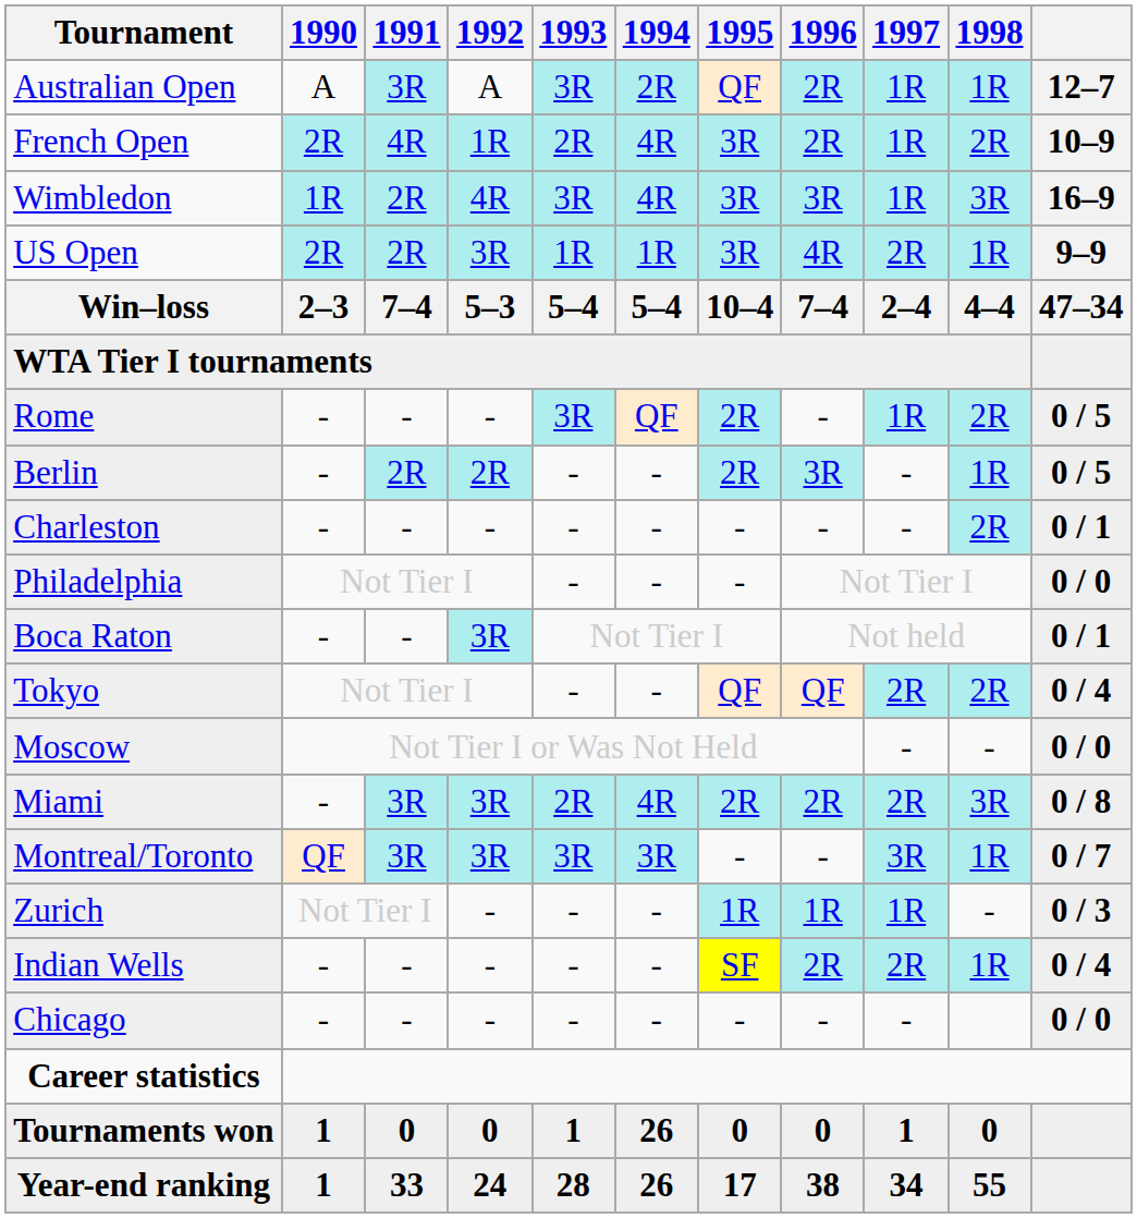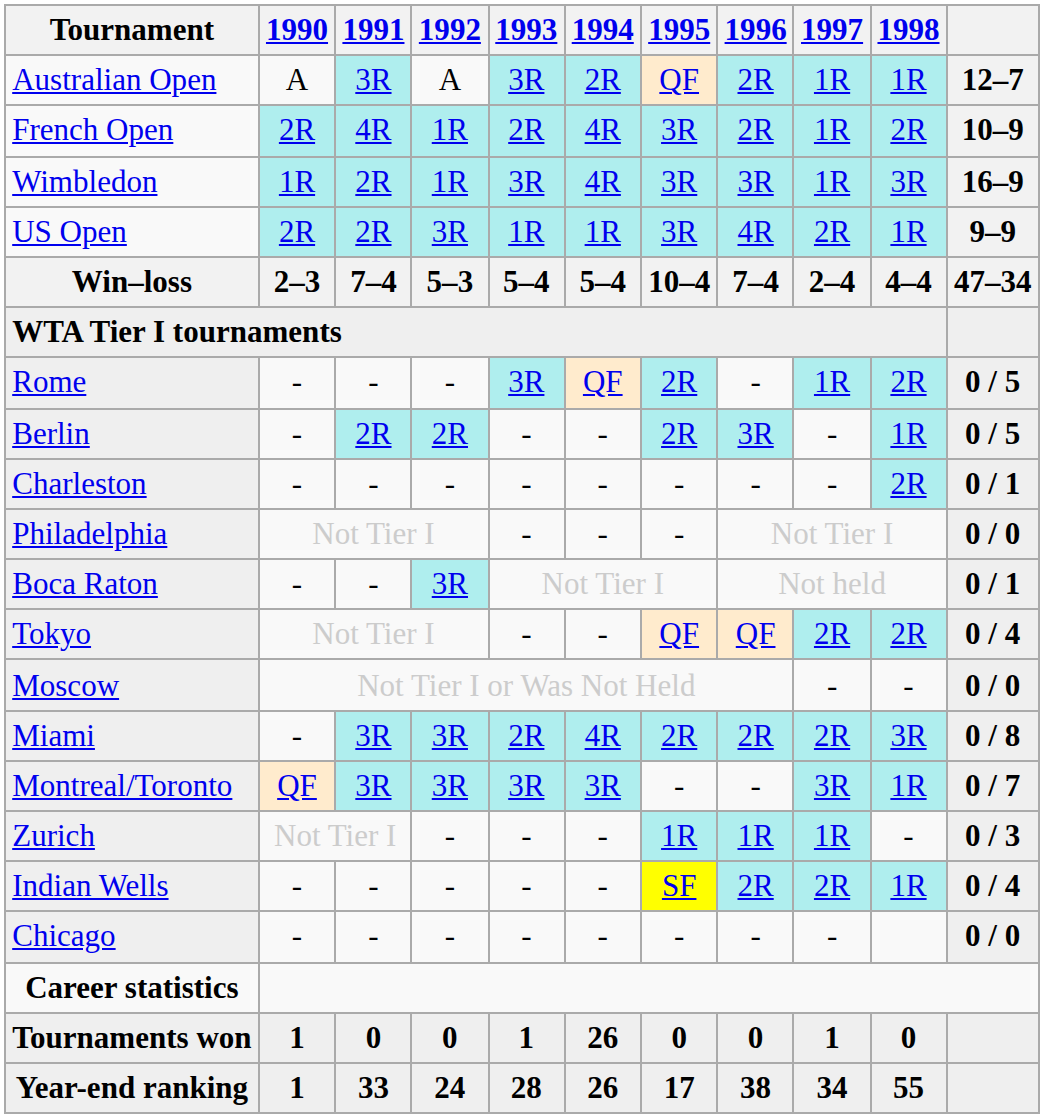Wimbledon | 1992: 4R -> 1R
